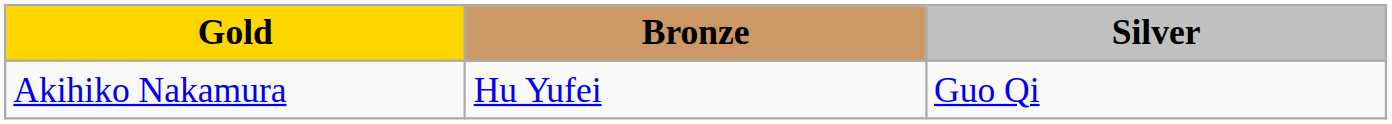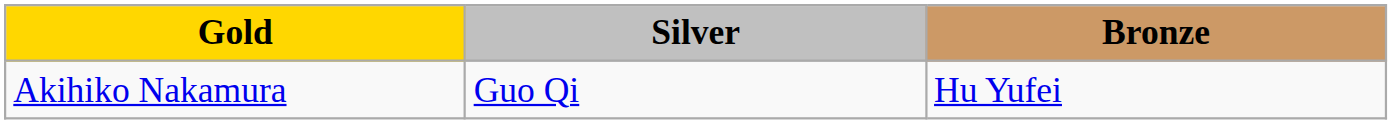columns swapped: Silver <-> Bronze
